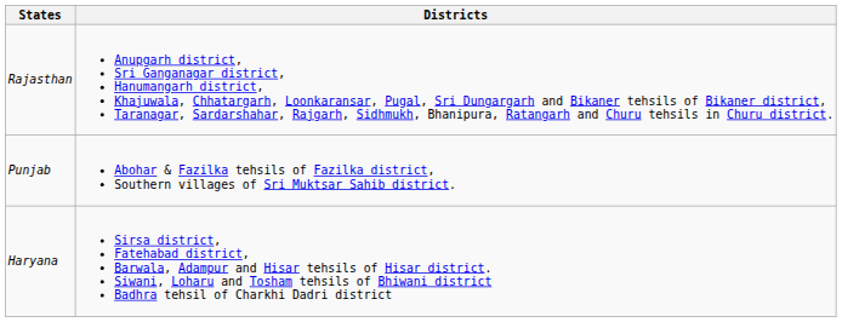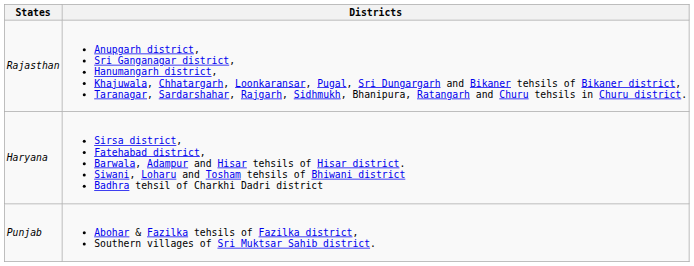rows swapped: Punjab <-> Haryana
